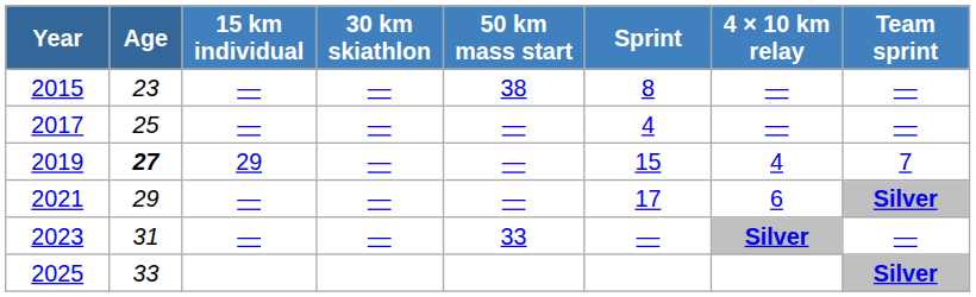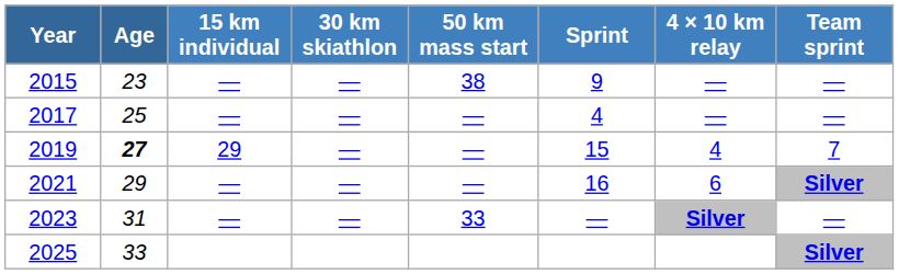2015 | Sprint: 8 -> 9
2021 | Sprint: 17 -> 16
